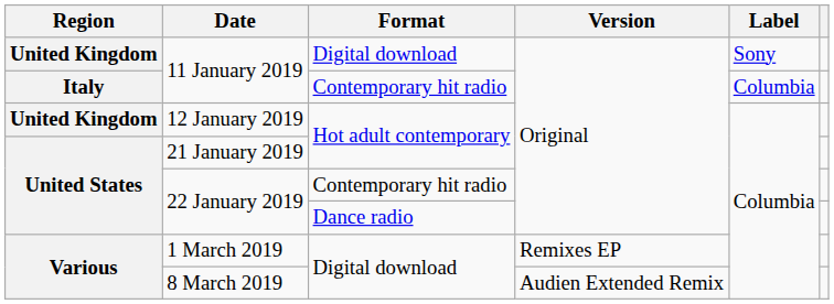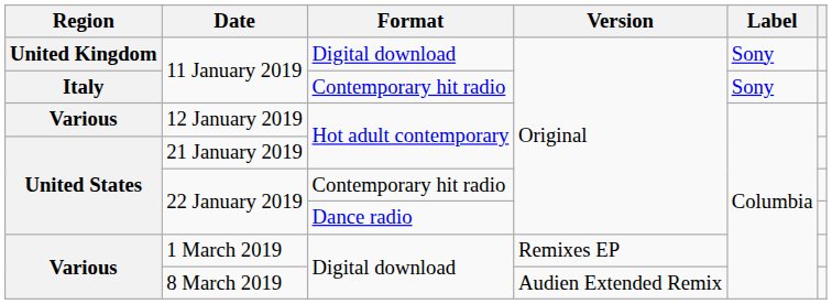11 January 2019 / Contemporary hit radio | Label: Columbia -> Sony
12 January 2019 | Region: United Kingdom -> Various
